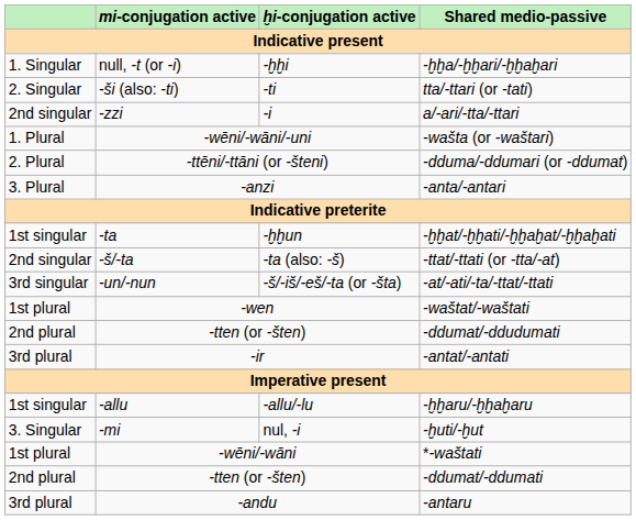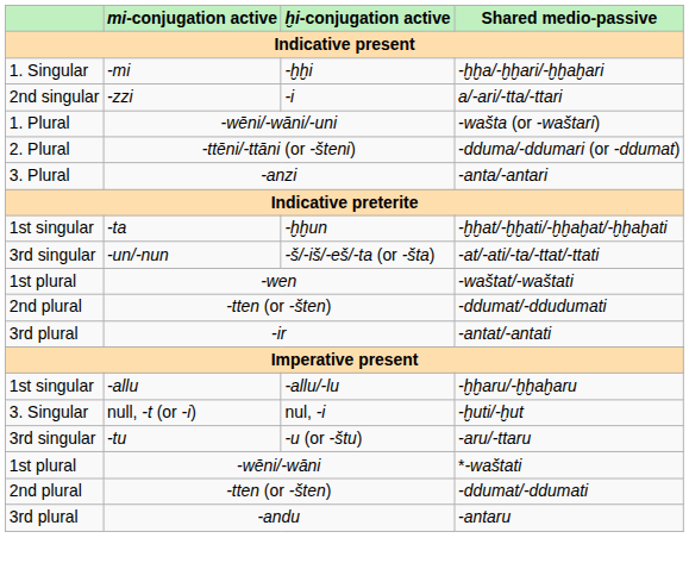-ḫḫa/-ḫḫari/-ḫḫaḫari | mi-conjugation active: null, -t (or -i) -> -mi
- row: 2. Singular | -ši (also: -ti) | -ti | tta/-ttari (or -tati)
- row: 2nd singular | -š/-ta | -ta (also: -š) | -ttat/-ttati (or -tta/-at)
-ḫuti/-ḫut | mi-conjugation active: -mi -> null, -t (or -i)
+ row: 3rd singular | -tu | -u (or -štu) | -aru/-ttaru
